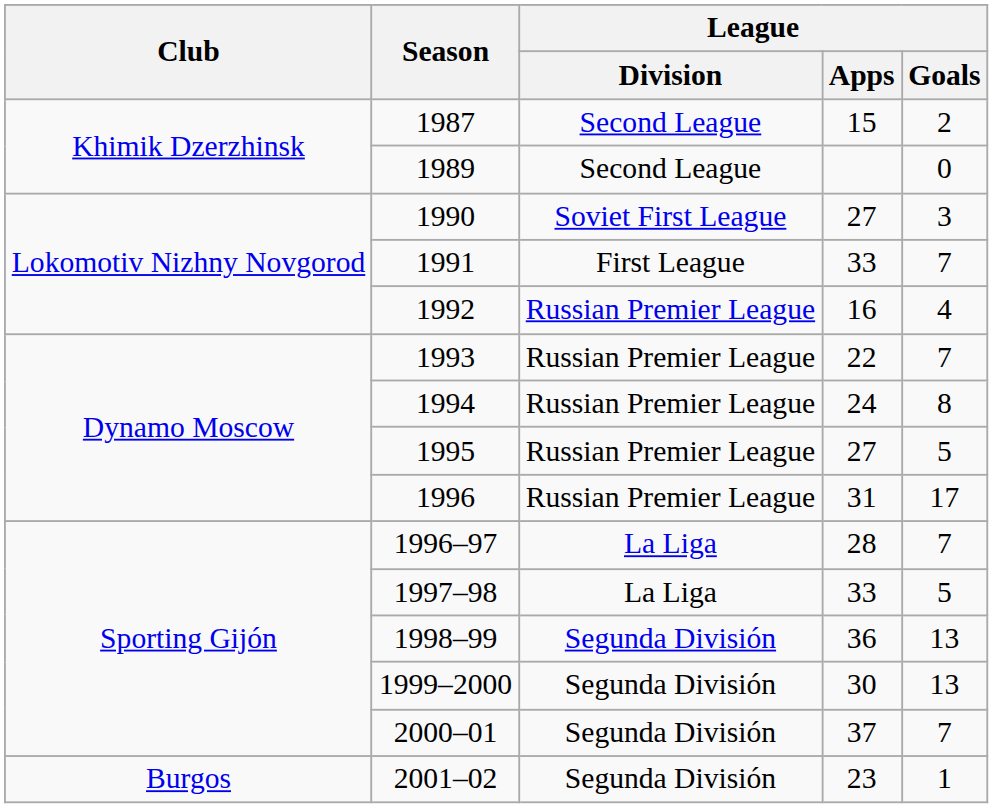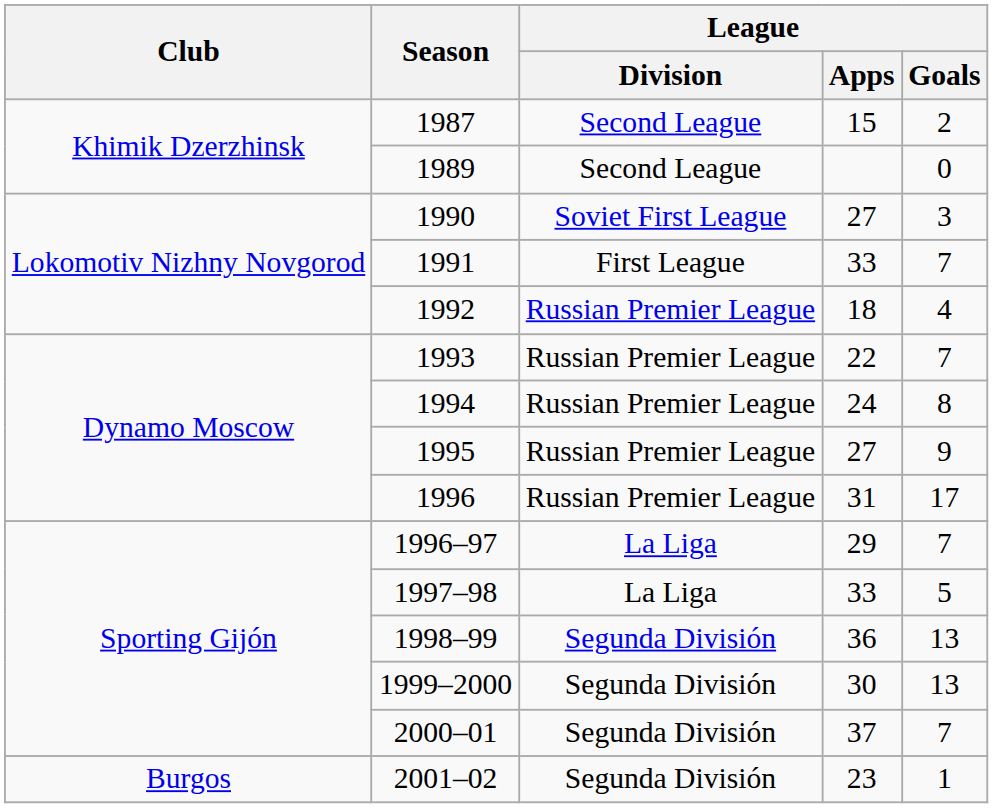1992 | League / Apps: 16 -> 18
1995 | League / Goals: 5 -> 9
1996–97 | League / Apps: 28 -> 29
